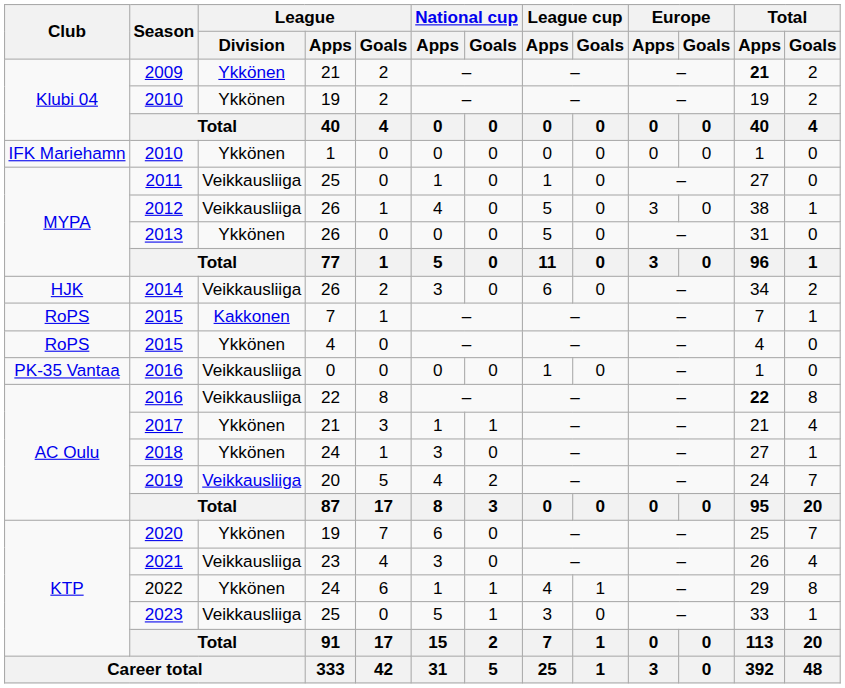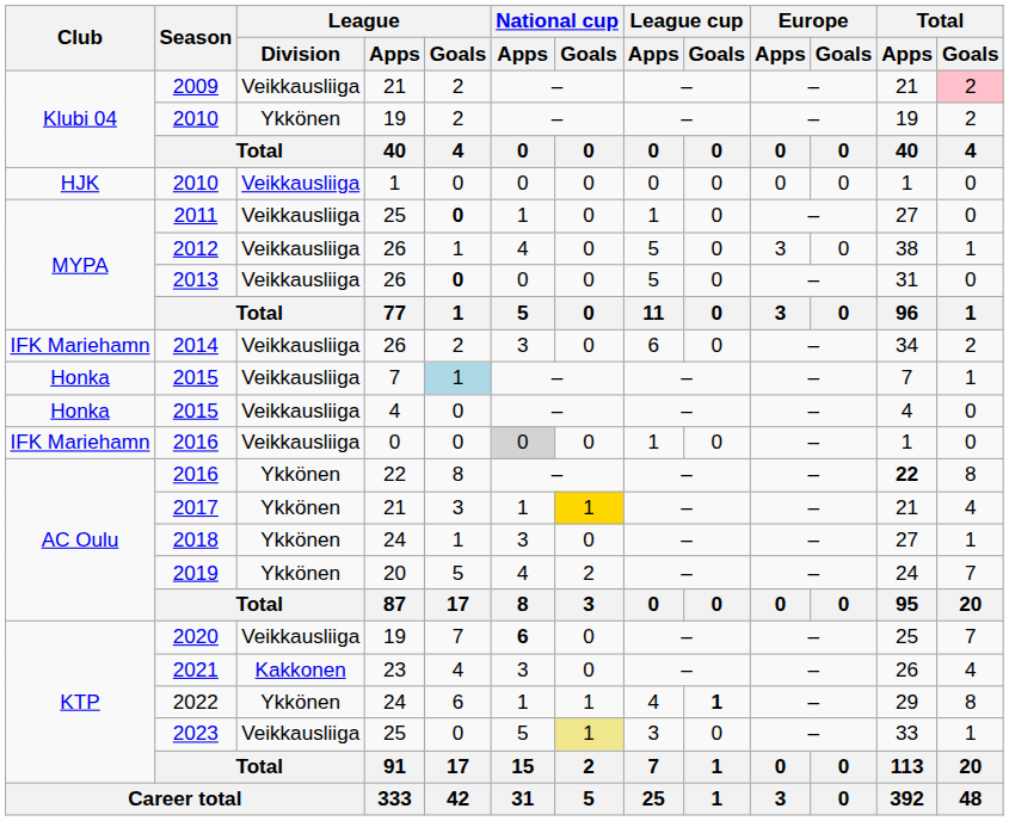2009 | League / Division: Ykkönen -> Veikkausliiga
2009 | Total / Apps: bold -> normal
2009 | Total / Goals: no background -> pink background
2010 / 1 | Club: IFK Mariehamn -> HJK
2010 / 1 | League / Division: Ykkönen -> Veikkausliiga
2011 | League / Goals: normal -> bold
2013 | League / Division: Ykkönen -> Veikkausliiga
2013 | League / Goals: normal -> bold
2014 | Club: HJK -> IFK Mariehamn
2015 / 7 | Club: RoPS -> Honka
2015 / 7 | League / Division: Kakkonen -> Veikkausliiga
2015 / 7 | League / Goals: no background -> lightblue background
2015 / 4 | Club: RoPS -> Honka
2015 / 4 | League / Division: Ykkönen -> Veikkausliiga
2016 / 0 | Club: PK-35 Vantaa -> IFK Mariehamn
2016 / 0 | National cup / Apps: no background -> lightgrey background
2016 / 22 | League / Division: Veikkausliiga -> Ykkönen
2017 | National cup / Goals: no background -> gold background
2019 | League / Division: Veikkausliiga -> Ykkönen
2020 | League / Division: Ykkönen -> Veikkausliiga
2020 | National cup / Apps: normal -> bold
2021 | League / Division: Veikkausliiga -> Kakkonen
2022 | League cup / Goals: normal -> bold
2023 | National cup / Goals: no background -> khaki background
